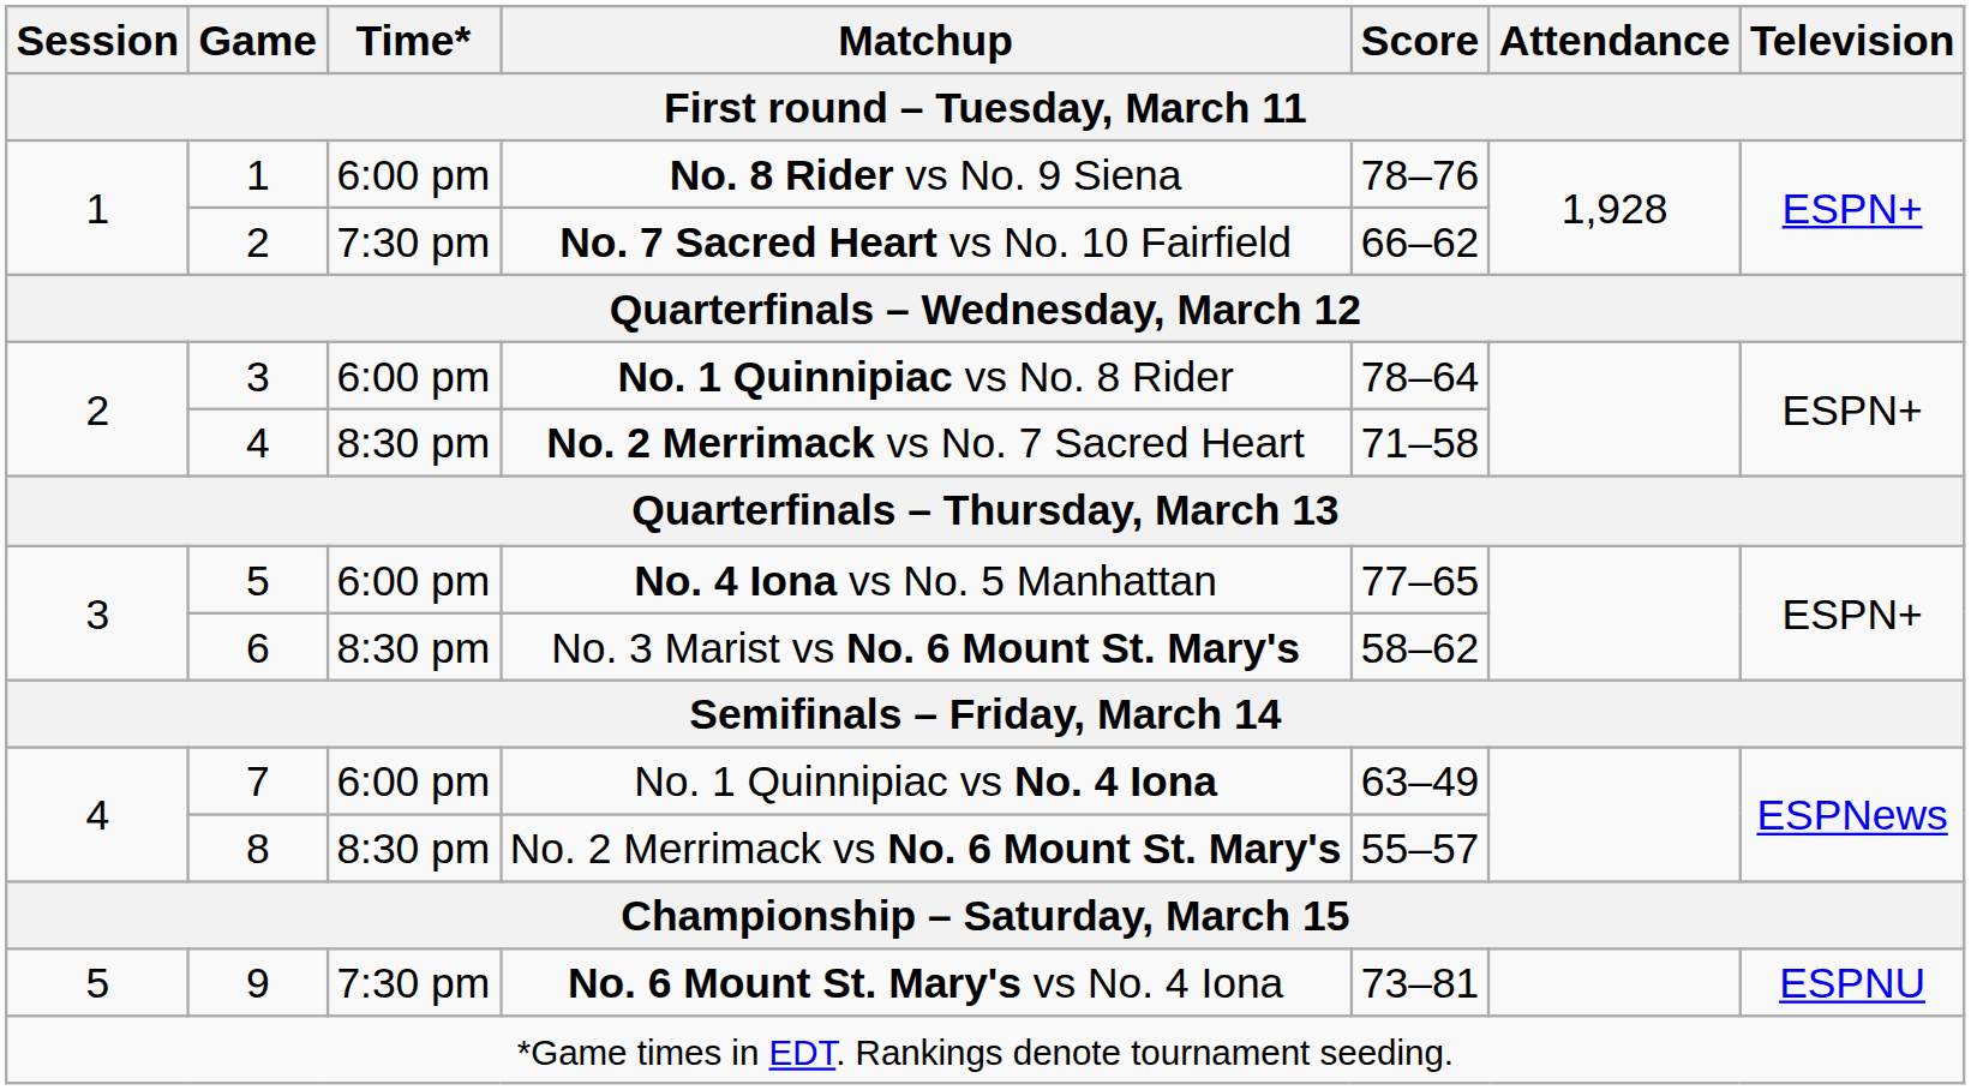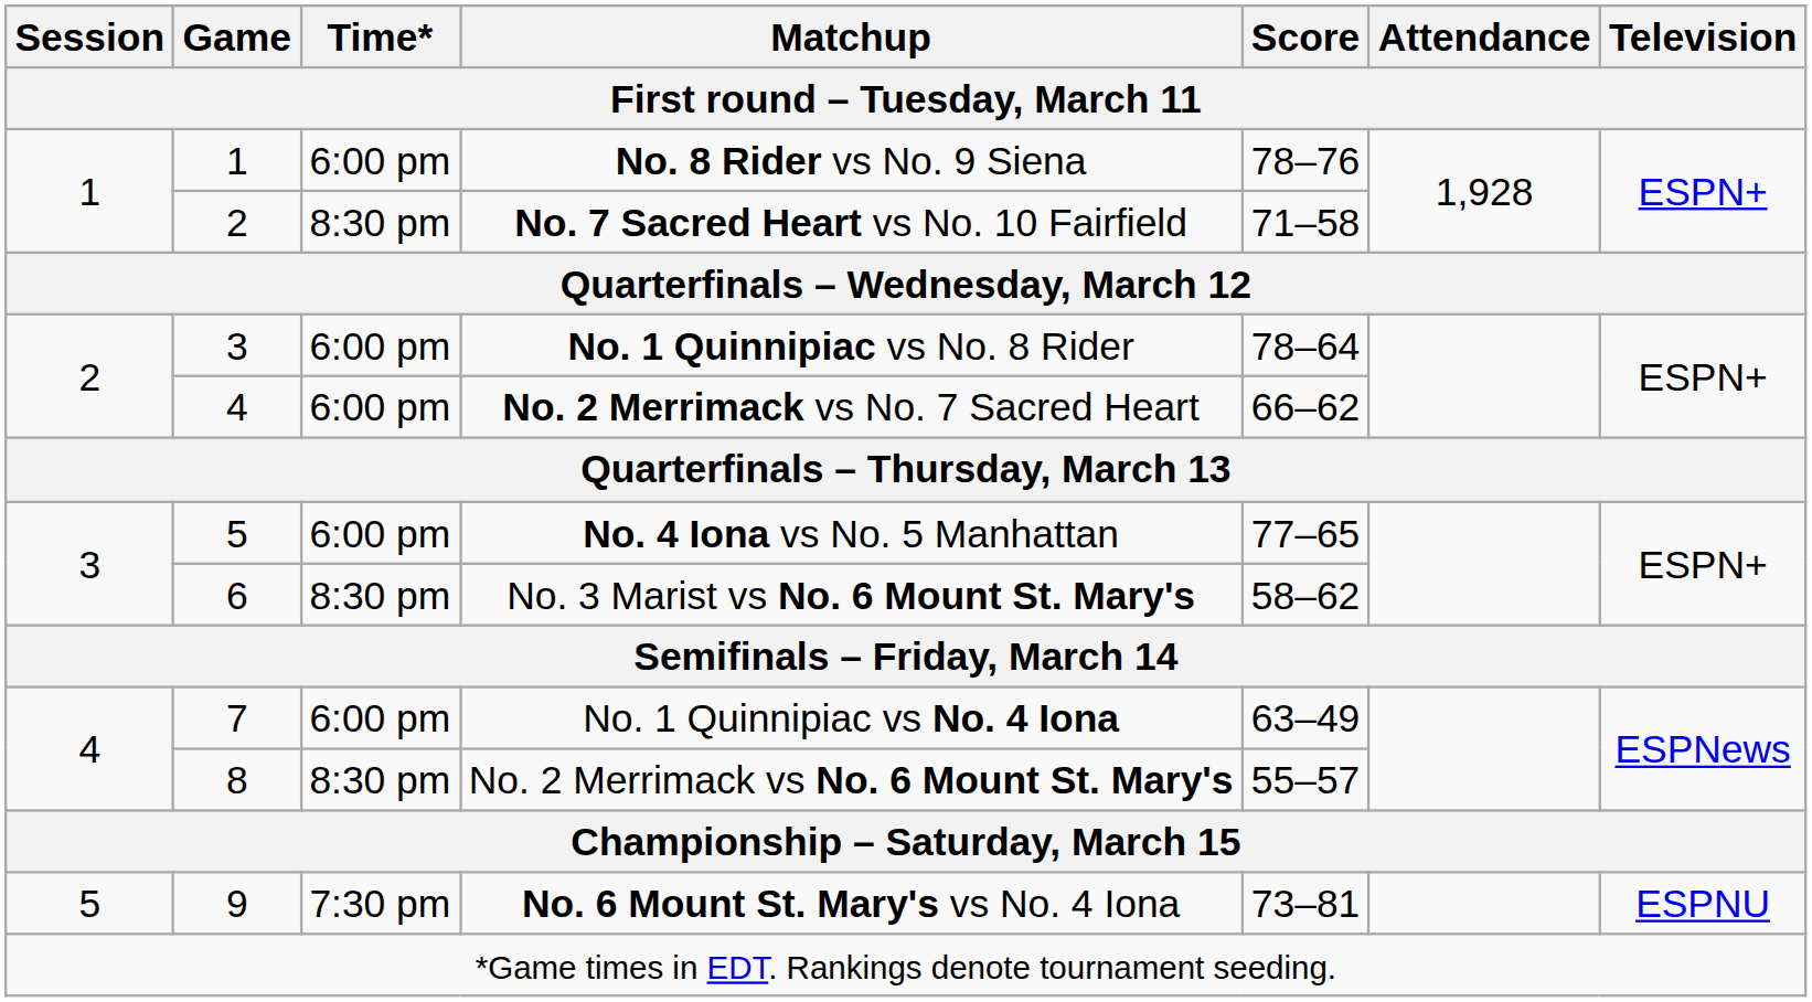No. 7 Sacred Heart vs No. 10 Fairfield | Time*: 7:30 pm -> 8:30 pm
No. 7 Sacred Heart vs No. 10 Fairfield | Score: 66–62 -> 71–58
No. 2 Merrimack vs No. 7 Sacred Heart | Time*: 8:30 pm -> 6:00 pm
No. 2 Merrimack vs No. 7 Sacred Heart | Score: 71–58 -> 66–62
